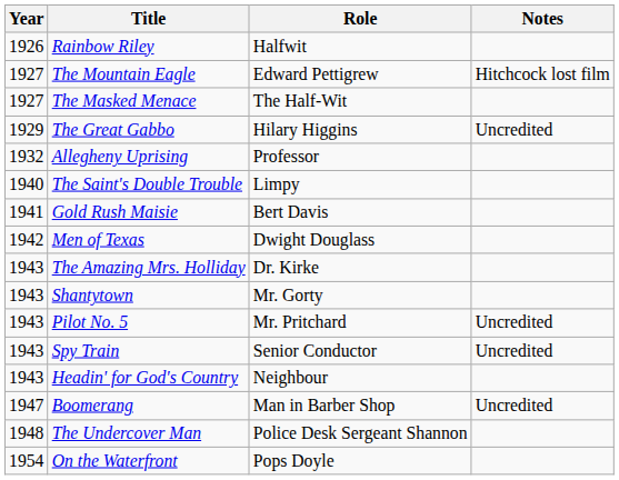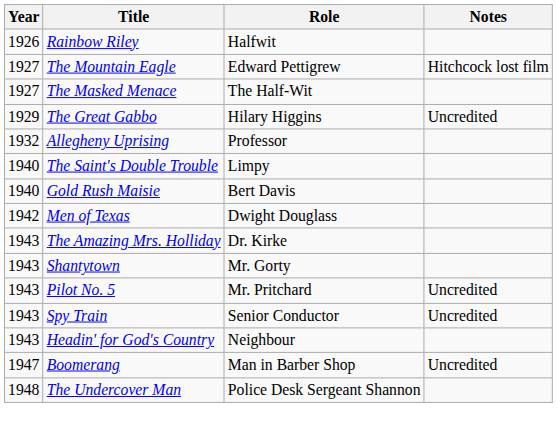Gold Rush Maisie | Year: 1941 -> 1940
- row: 1954 | On the Waterfront | Pops Doyle
